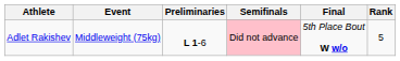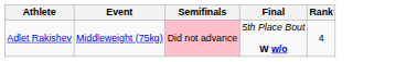- column: Preliminaries | L 1-6
Adlet Rakishev | Rank: 5 -> 4
